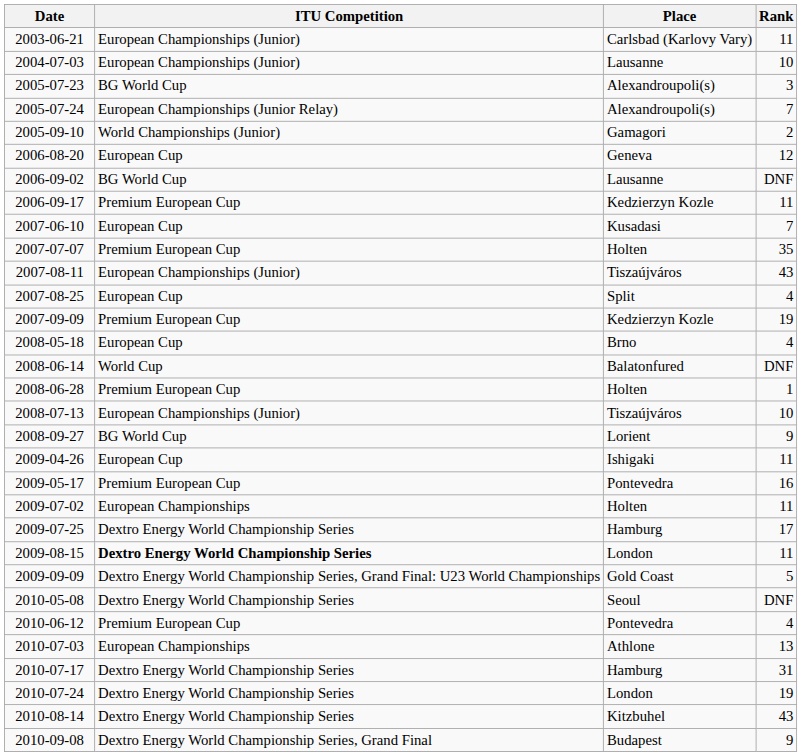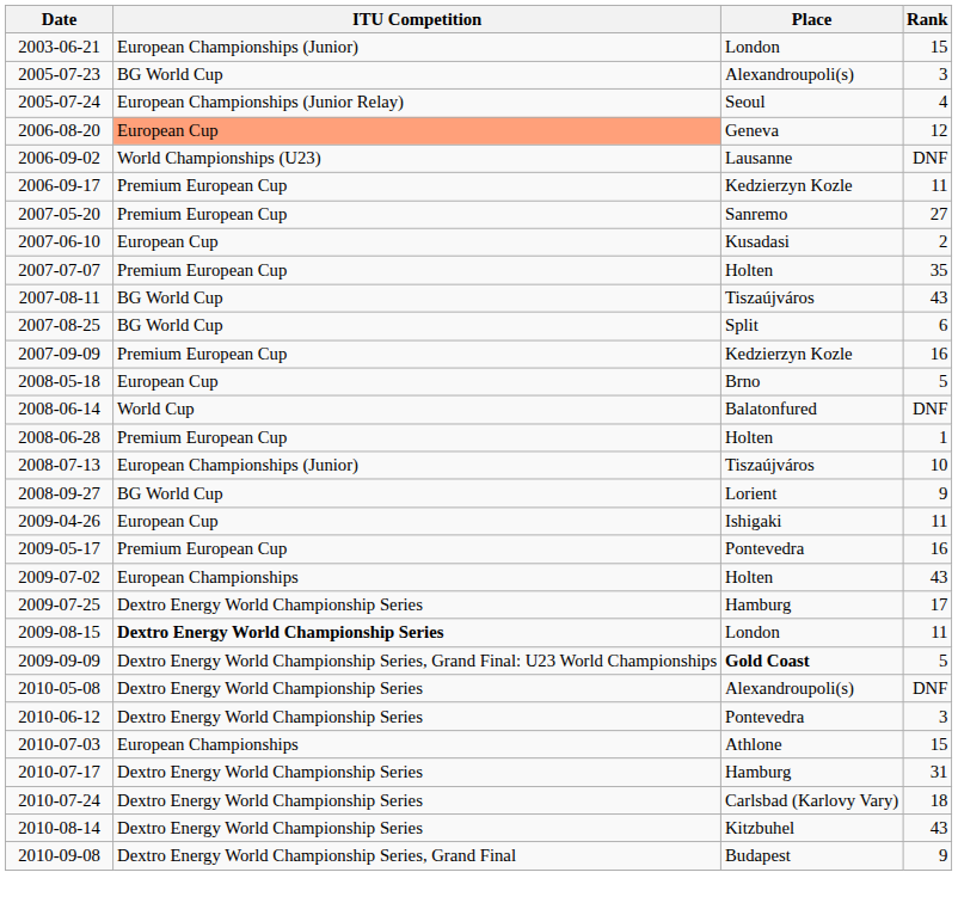2003-06-21 | Place: Carlsbad (Karlovy Vary) -> London
2003-06-21 | Rank: 11 -> 15
- row: 2004-07-03 | European Championships (Junior) | Lausanne | 10
2005-07-24 | Place: Alexandroupoli(s) -> Seoul
2005-07-24 | Rank: 7 -> 4
- row: 2005-09-10 | World Championships (Junior) | Gamagori | 2
2006-08-20 | ITU Competition: no background -> lightsalmon background
2006-09-02 | ITU Competition: BG World Cup -> World Championships (U23)
+ row: 2007-05-20 | Premium European Cup | Sanremo | 27
2007-06-10 | Rank: 7 -> 2
2007-08-11 | ITU Competition: European Championships (Junior) -> BG World Cup
2007-08-25 | ITU Competition: European Cup -> BG World Cup
2007-08-25 | Rank: 4 -> 6
2007-09-09 | Rank: 19 -> 16
2008-05-18 | Rank: 4 -> 5
2009-07-02 | Rank: 11 -> 43
2009-09-09 | Place: normal -> bold
2010-05-08 | Place: Seoul -> Alexandroupoli(s)
2010-06-12 | ITU Competition: Premium European Cup -> Dextro Energy World Championship Series
2010-06-12 | Rank: 4 -> 3
2010-07-03 | Rank: 13 -> 15
2010-07-24 | Place: London -> Carlsbad (Karlovy Vary)
2010-07-24 | Rank: 19 -> 18
